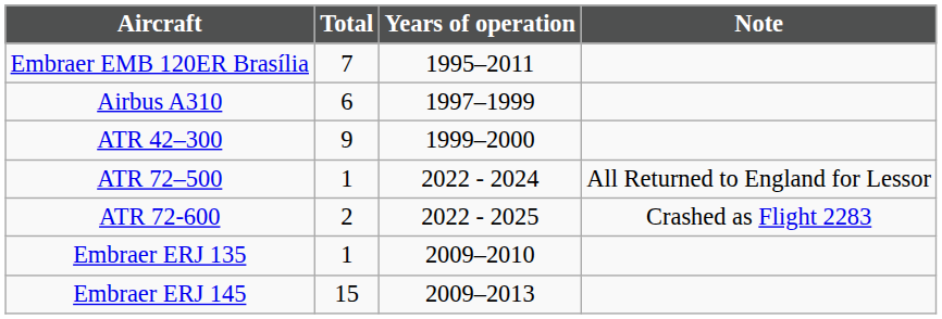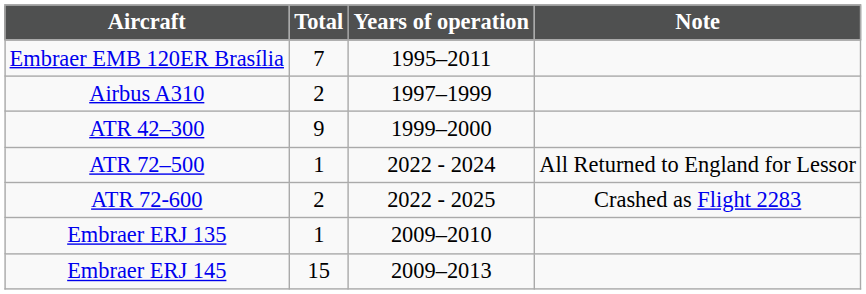Airbus A310 | Total: 6 -> 2
